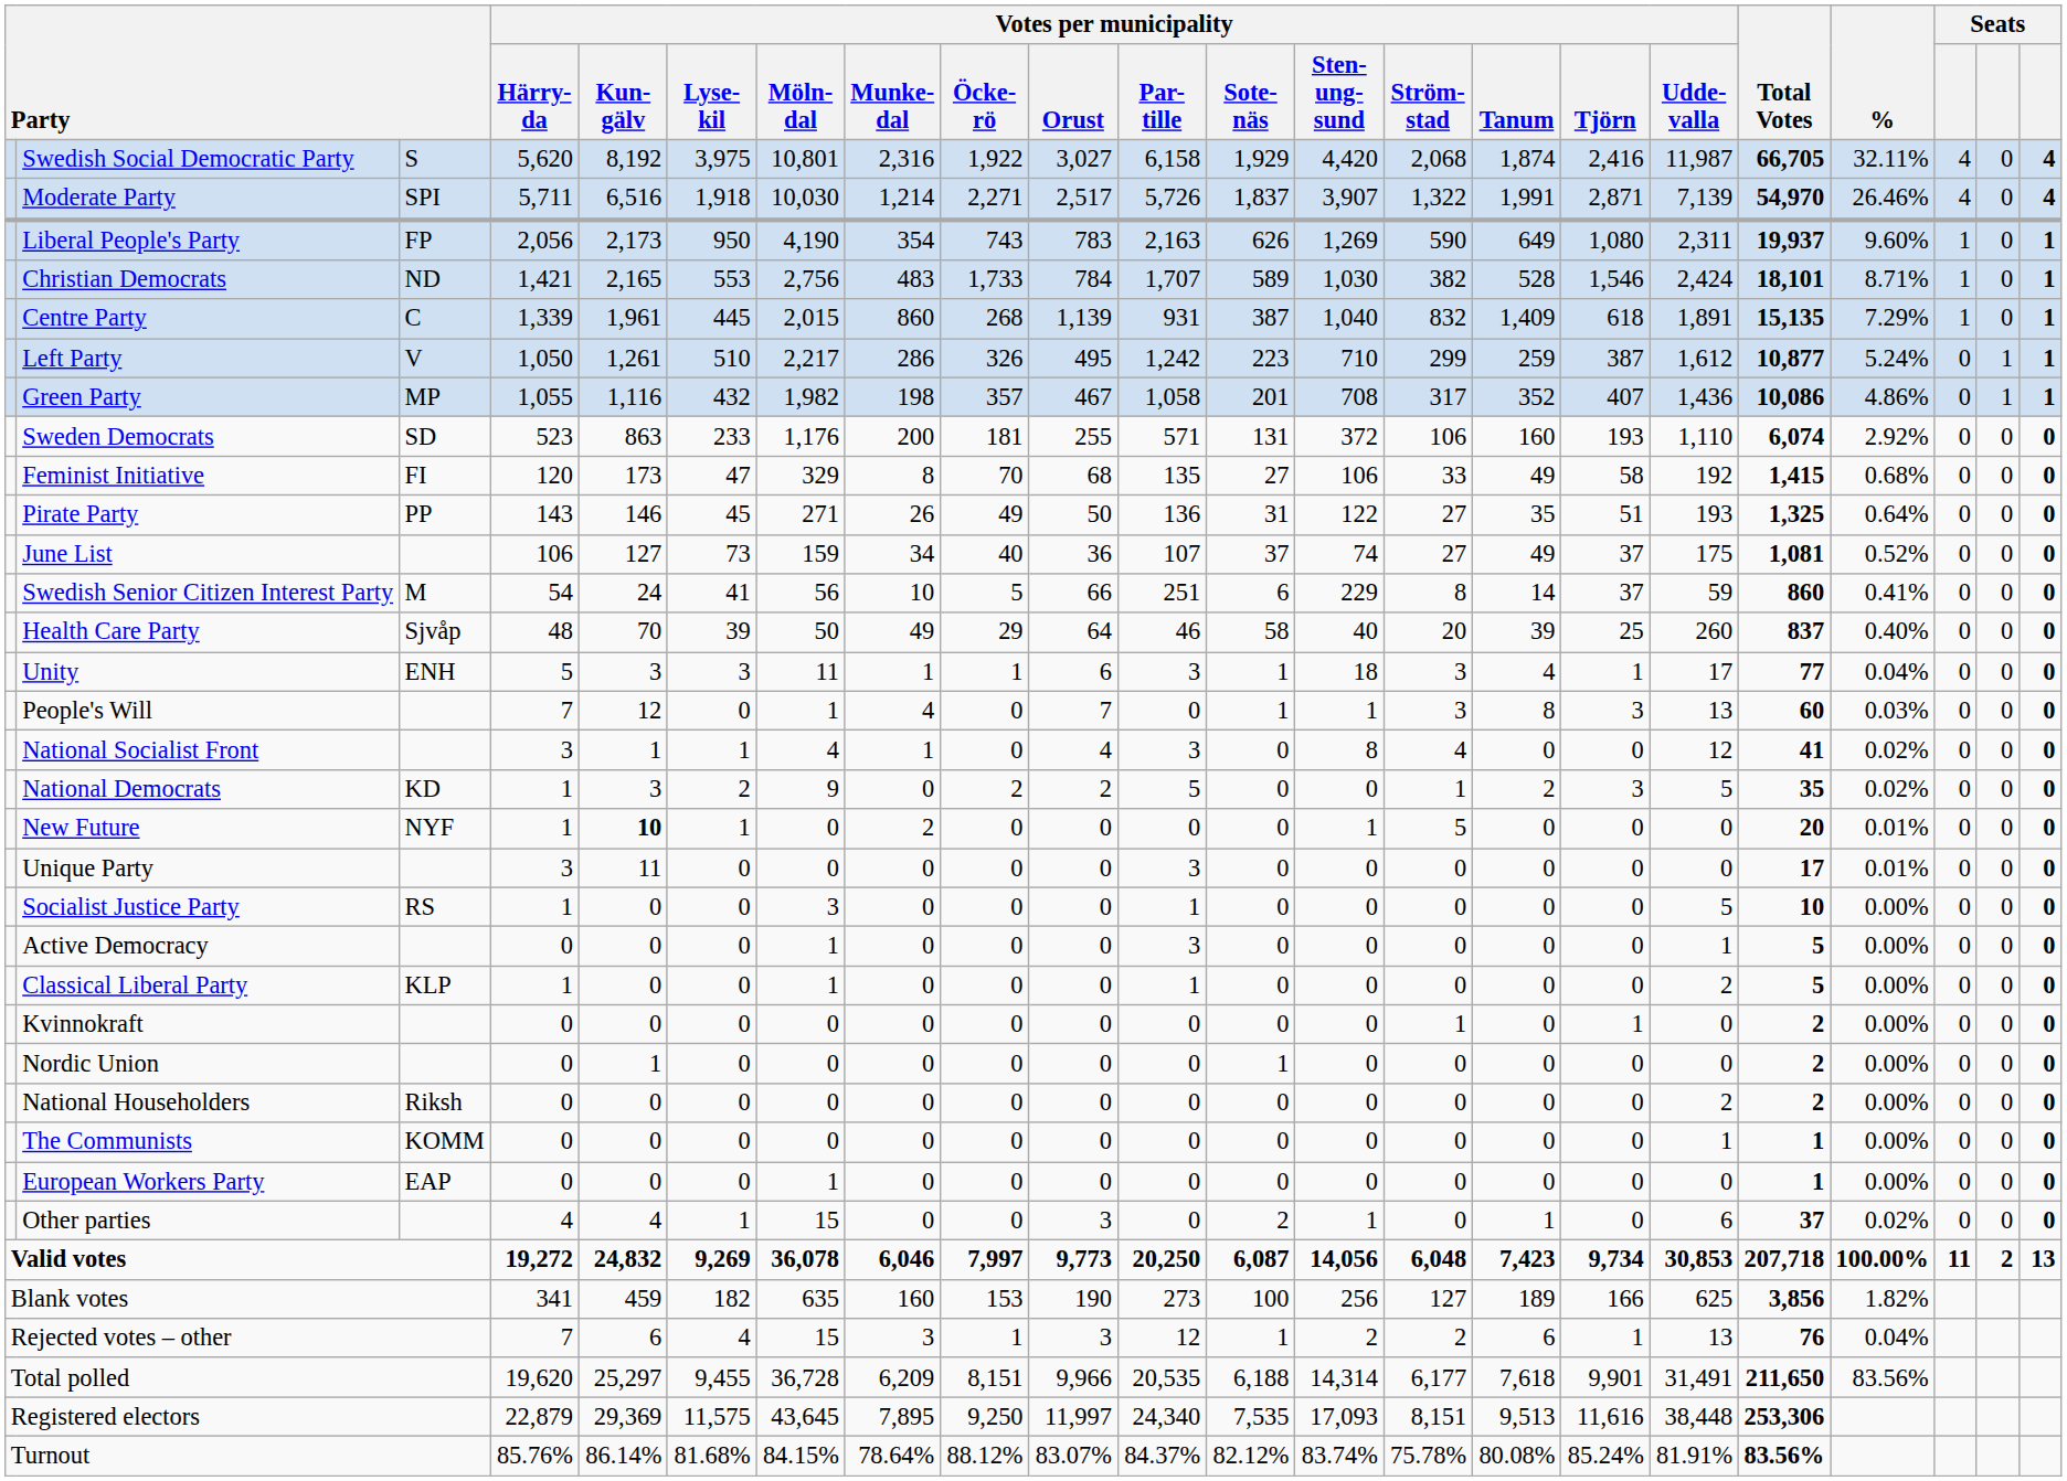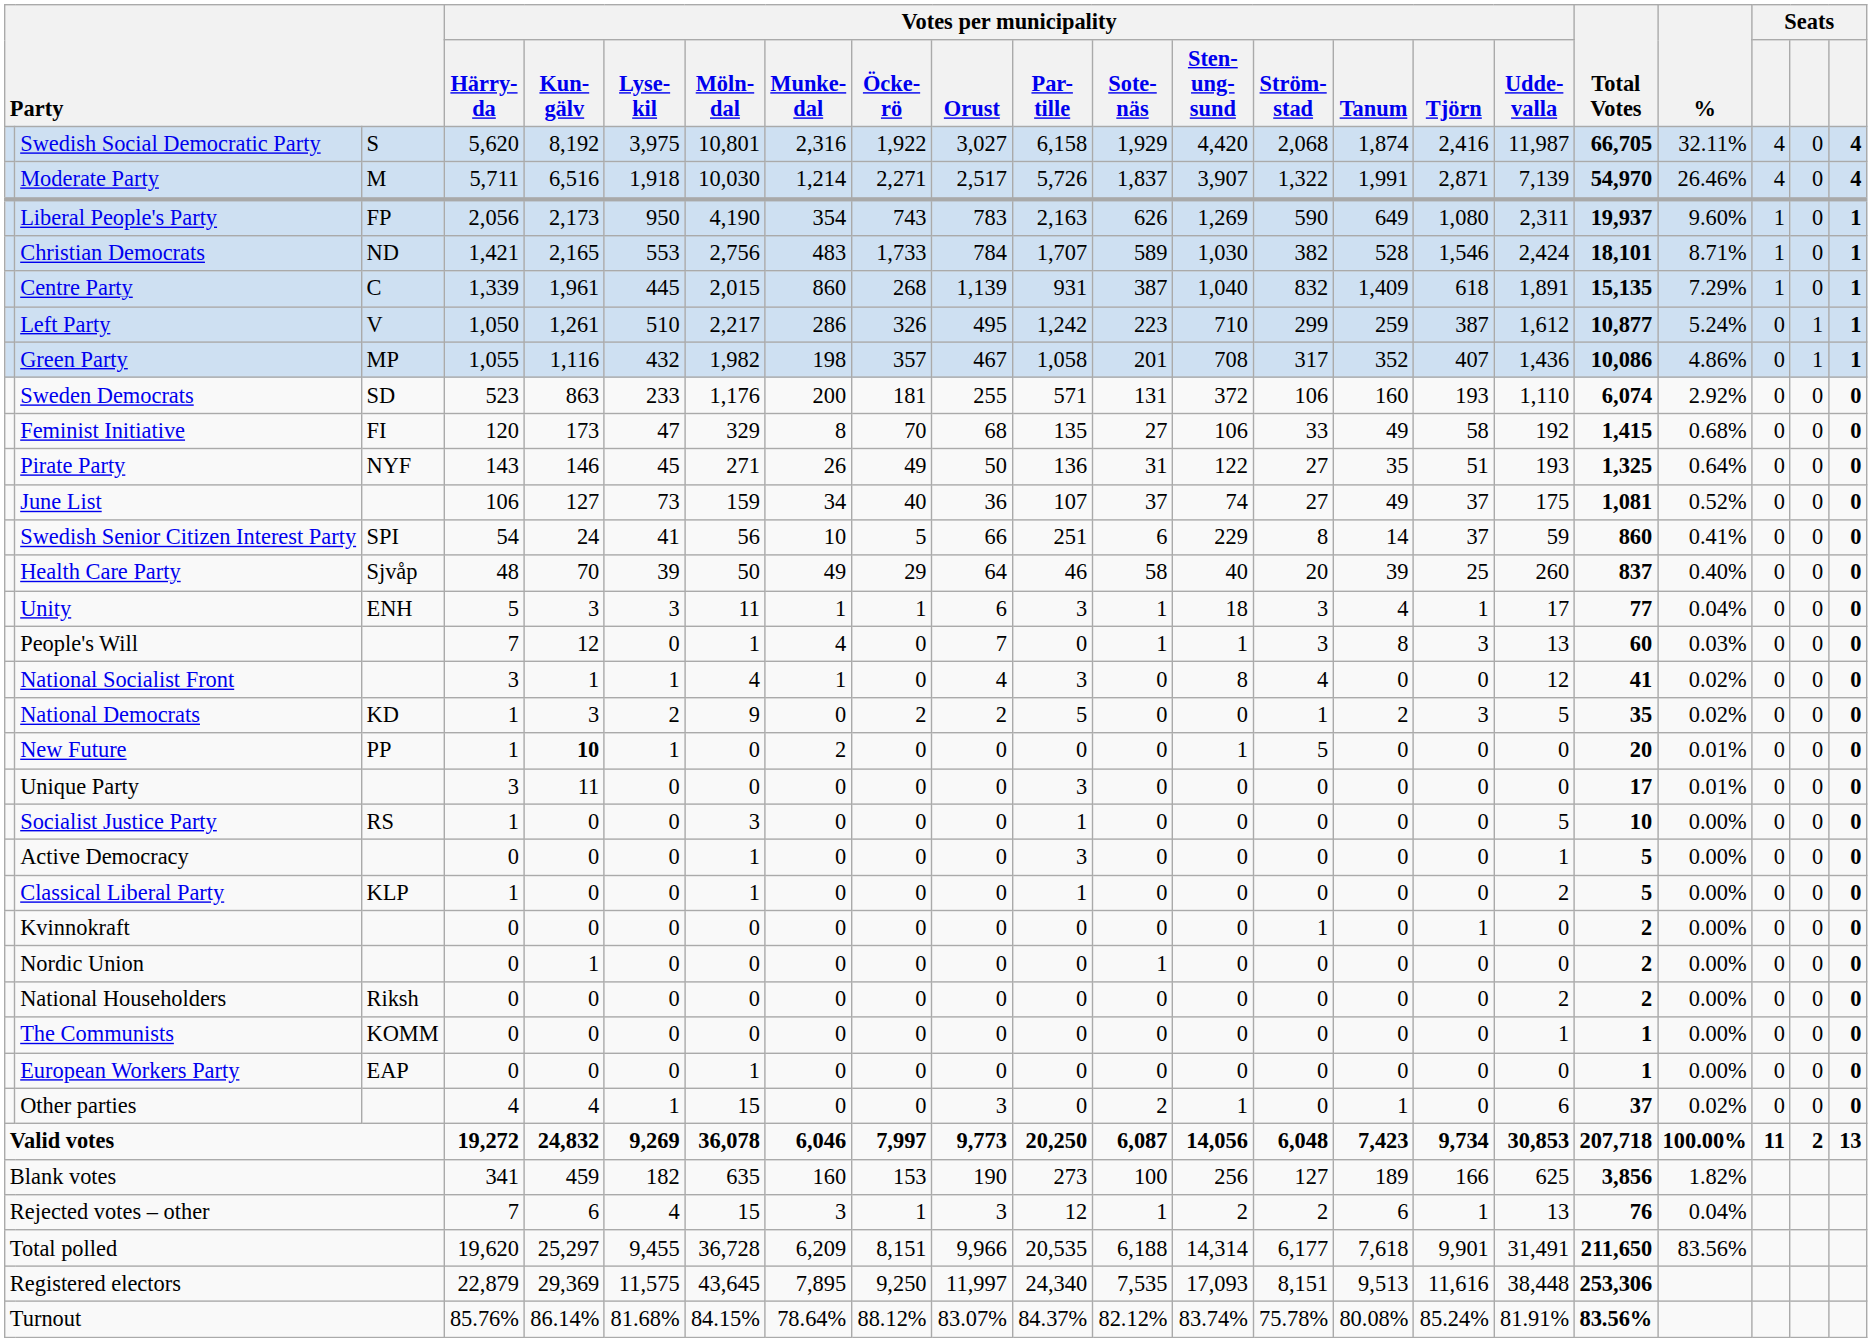Moderate Party | column 3: SPI -> M
Pirate Party | column 3: PP -> NYF
Swedish Senior Citizen Interest Party | column 3: M -> SPI
New Future | column 3: NYF -> PP
